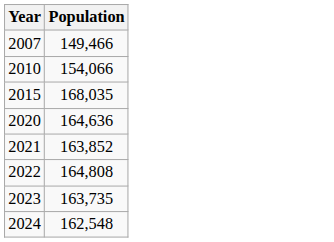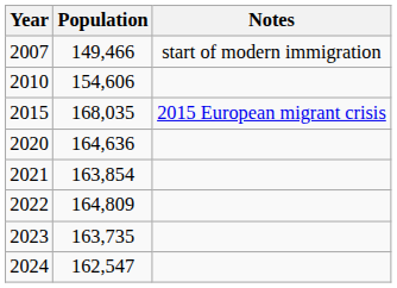+ column: Notes | start of modern immigration | 2015 European migrant crisis
2010 | Population: 154,066 -> 154,606
2021 | Population: 163,852 -> 163,854
2022 | Population: 164,808 -> 164,809
2024 | Population: 162,548 -> 162,547
